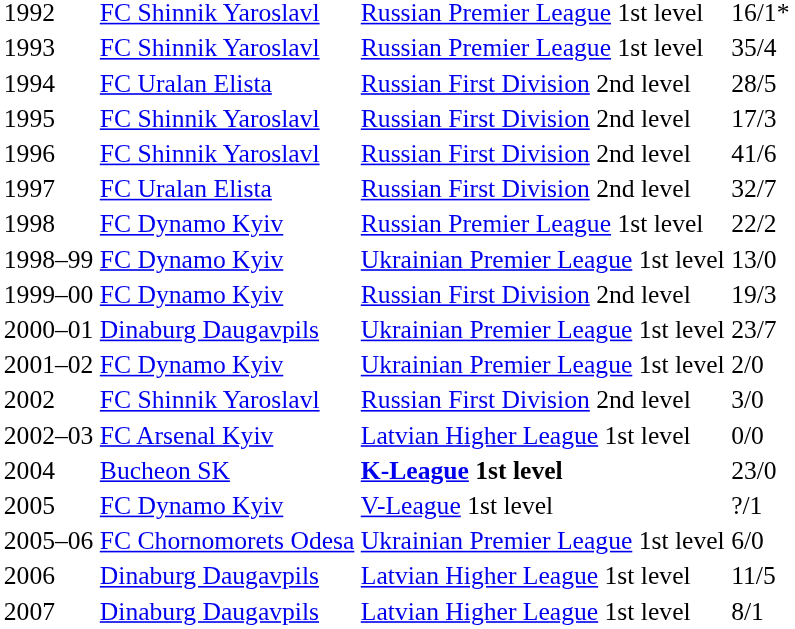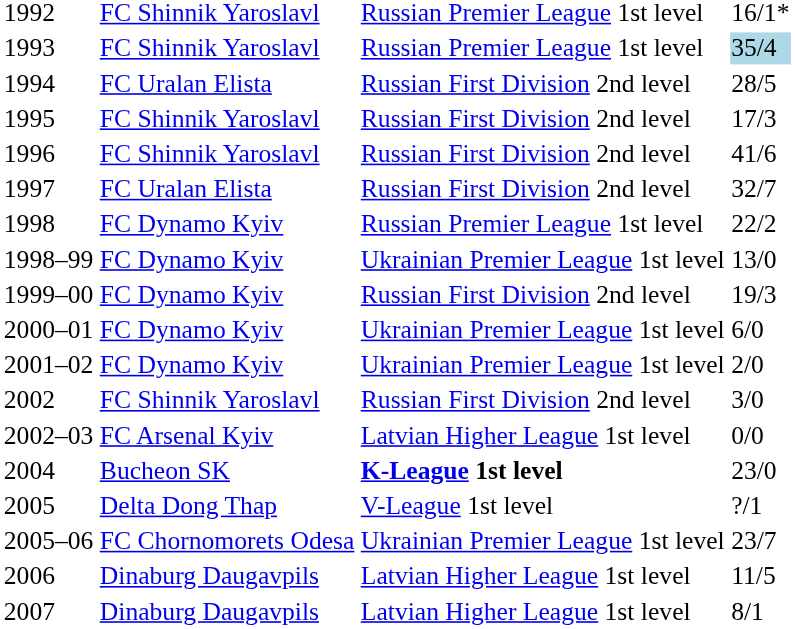1993 | column 4: no background -> lightblue background
2000–01 | column 2: Dinaburg Daugavpils -> FC Dynamo Kyiv
2000–01 | column 4: 23/7 -> 6/0
2005 | column 2: FC Dynamo Kyiv -> Delta Dong Thap
2005–06 | column 4: 6/0 -> 23/7
